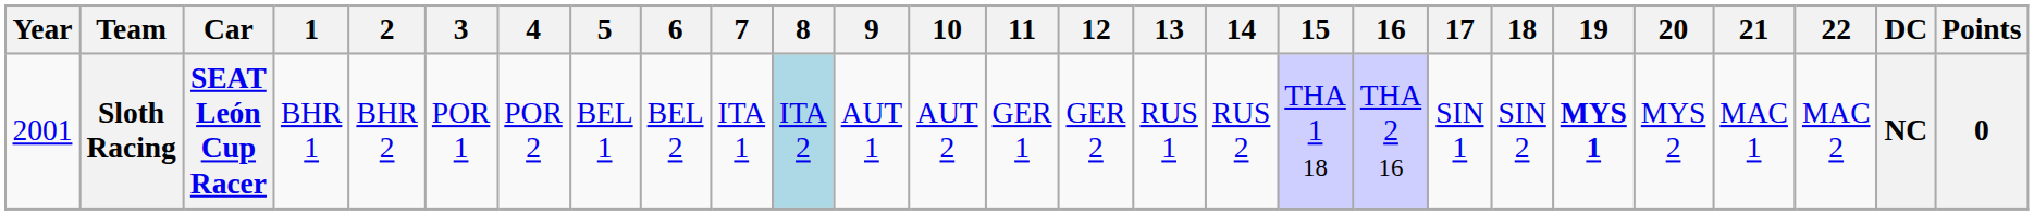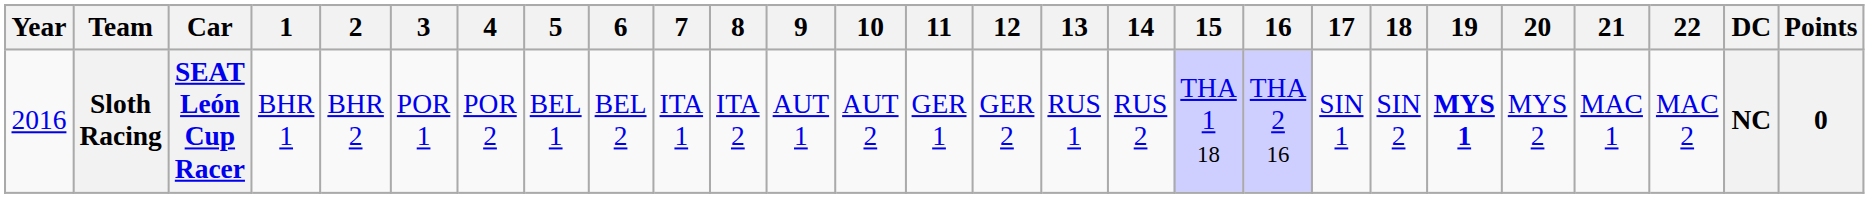Sloth Racing | Year: 2001 -> 2016
Sloth Racing | 8: lightblue background -> no background
